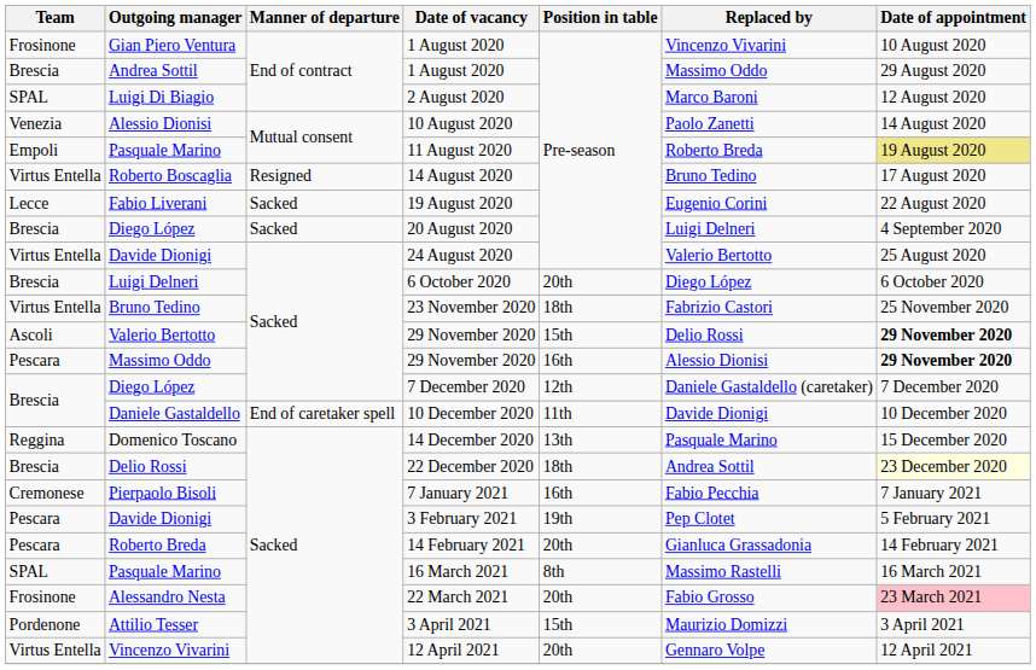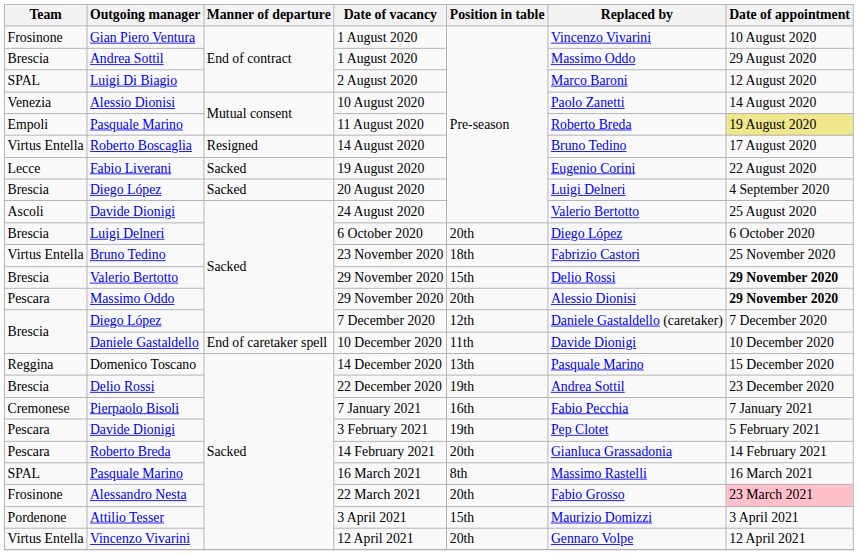24 August 2020 | Team: Virtus Entella -> Ascoli
Valerio Bertotto / 29 November 2020 | Team: Ascoli -> Brescia
Massimo Oddo / 29 November 2020 | Position in table: 16th -> 20th
22 December 2020 | Position in table: 18th -> 19th
22 December 2020 | Date of appointment: lightyellow background -> no background
